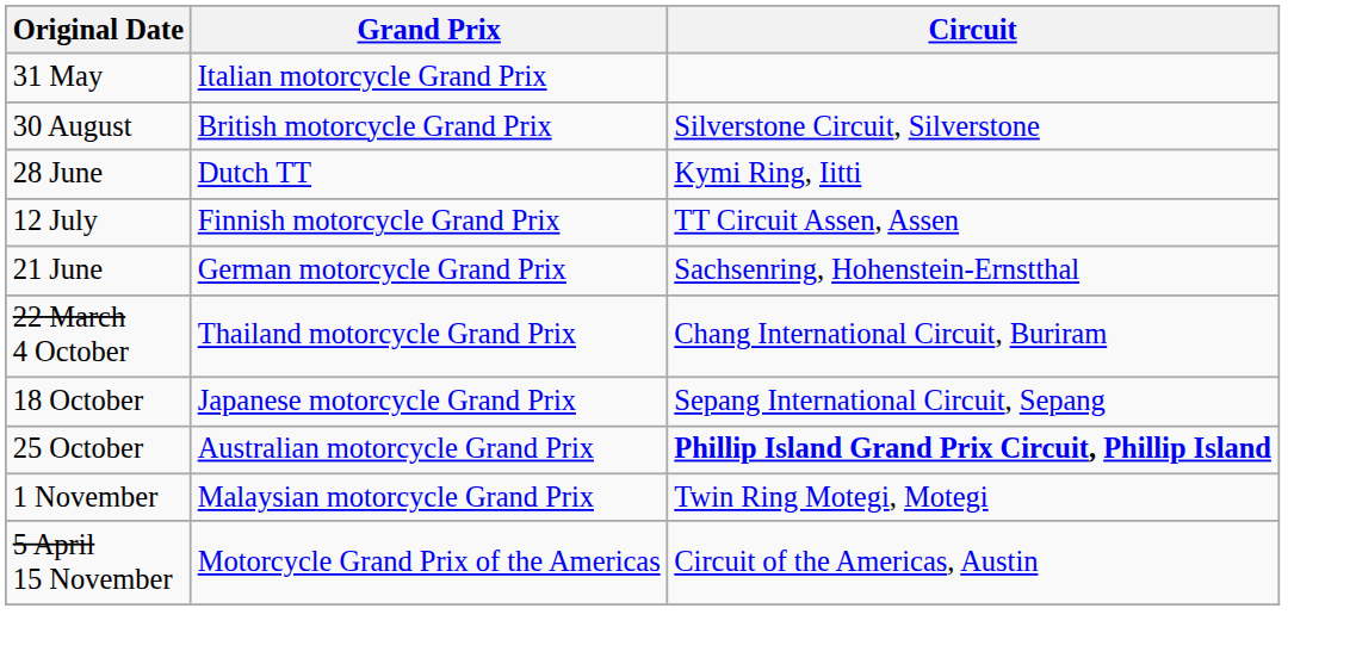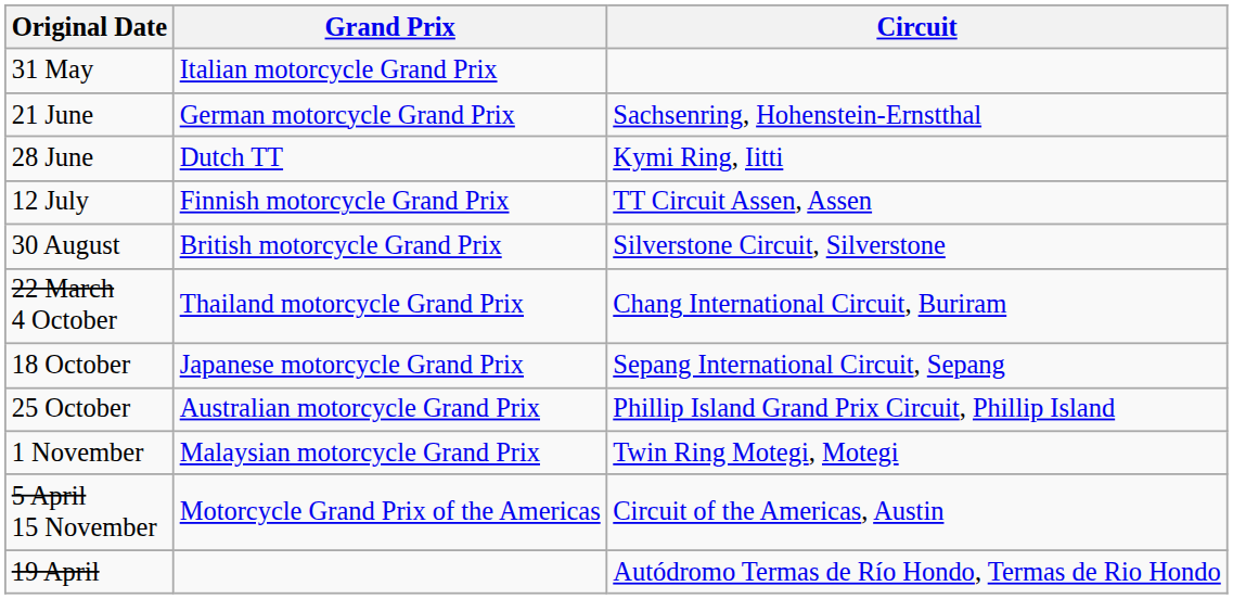rows swapped: 21 June <-> 30 August
25 October | Circuit: bold -> normal
+ row: 19 April | Autódromo Termas de Río Hondo, Termas de Rio Hondo
